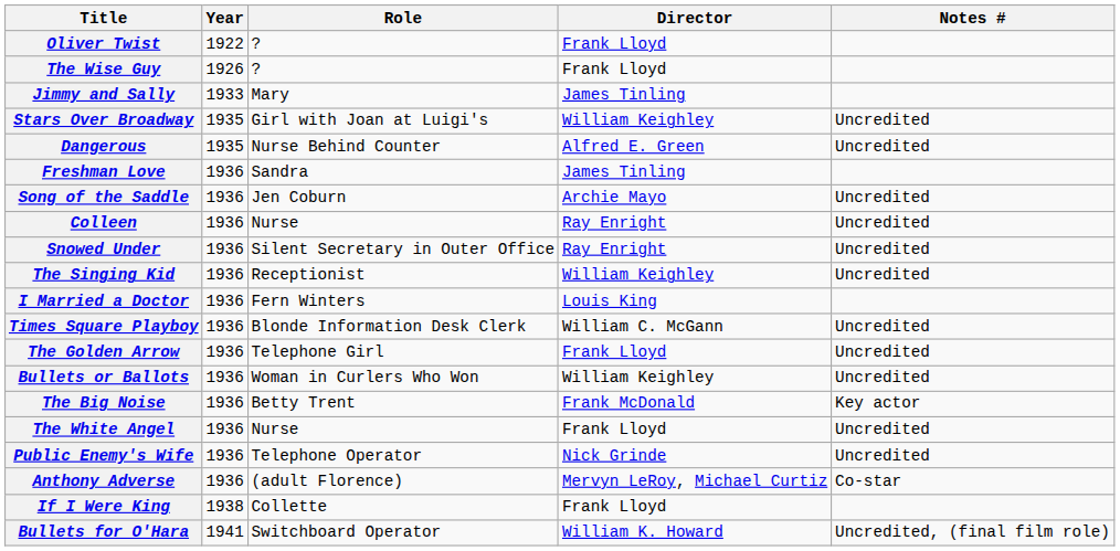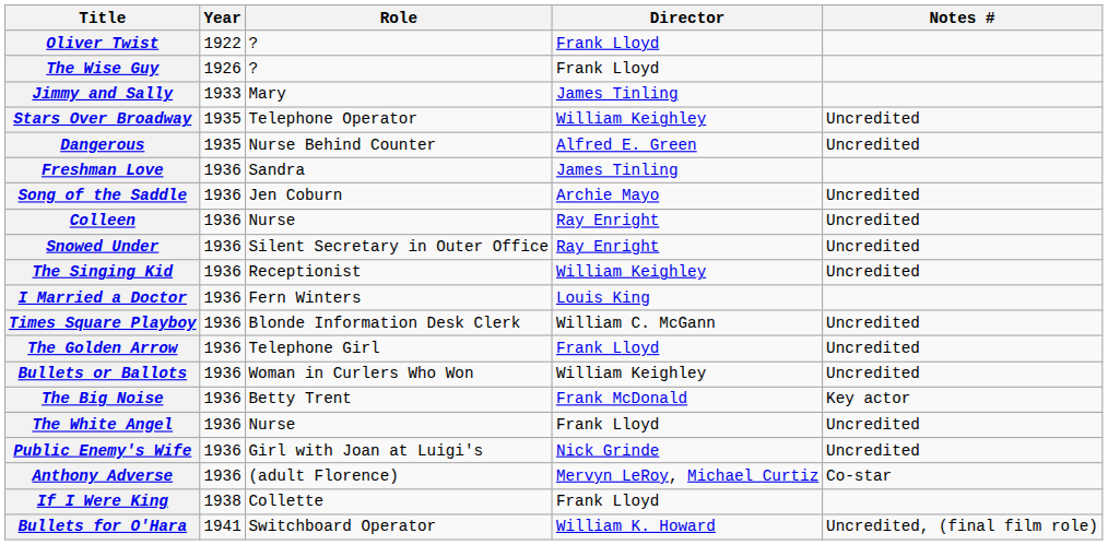Stars Over Broadway | Role: Girl with Joan at Luigi's -> Telephone Operator
Public Enemy's Wife | Role: Telephone Operator -> Girl with Joan at Luigi's
